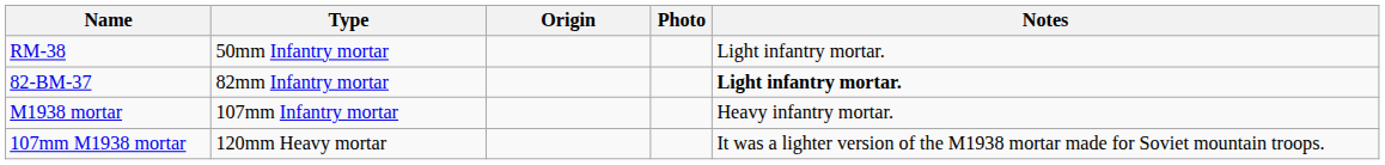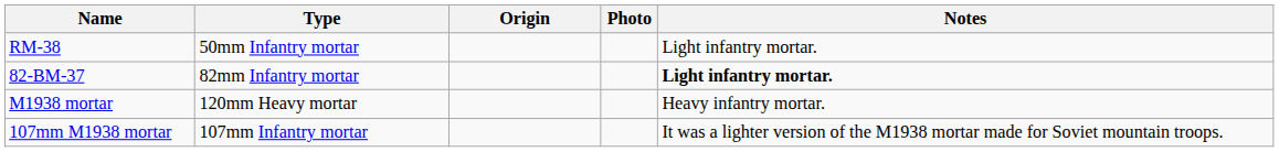M1938 mortar | Type: 107mm Infantry mortar -> 120mm Heavy mortar
107mm M1938 mortar | Type: 120mm Heavy mortar -> 107mm Infantry mortar
